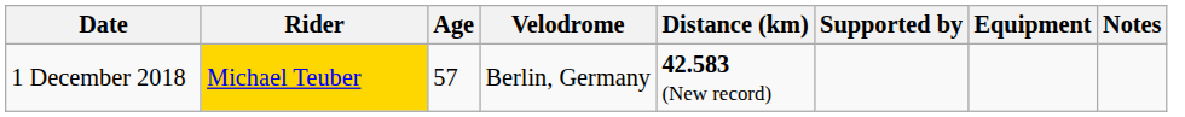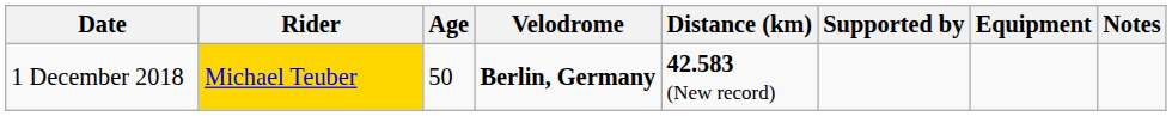1 December 2018 | Age: 57 -> 50
1 December 2018 | Velodrome: normal -> bold
